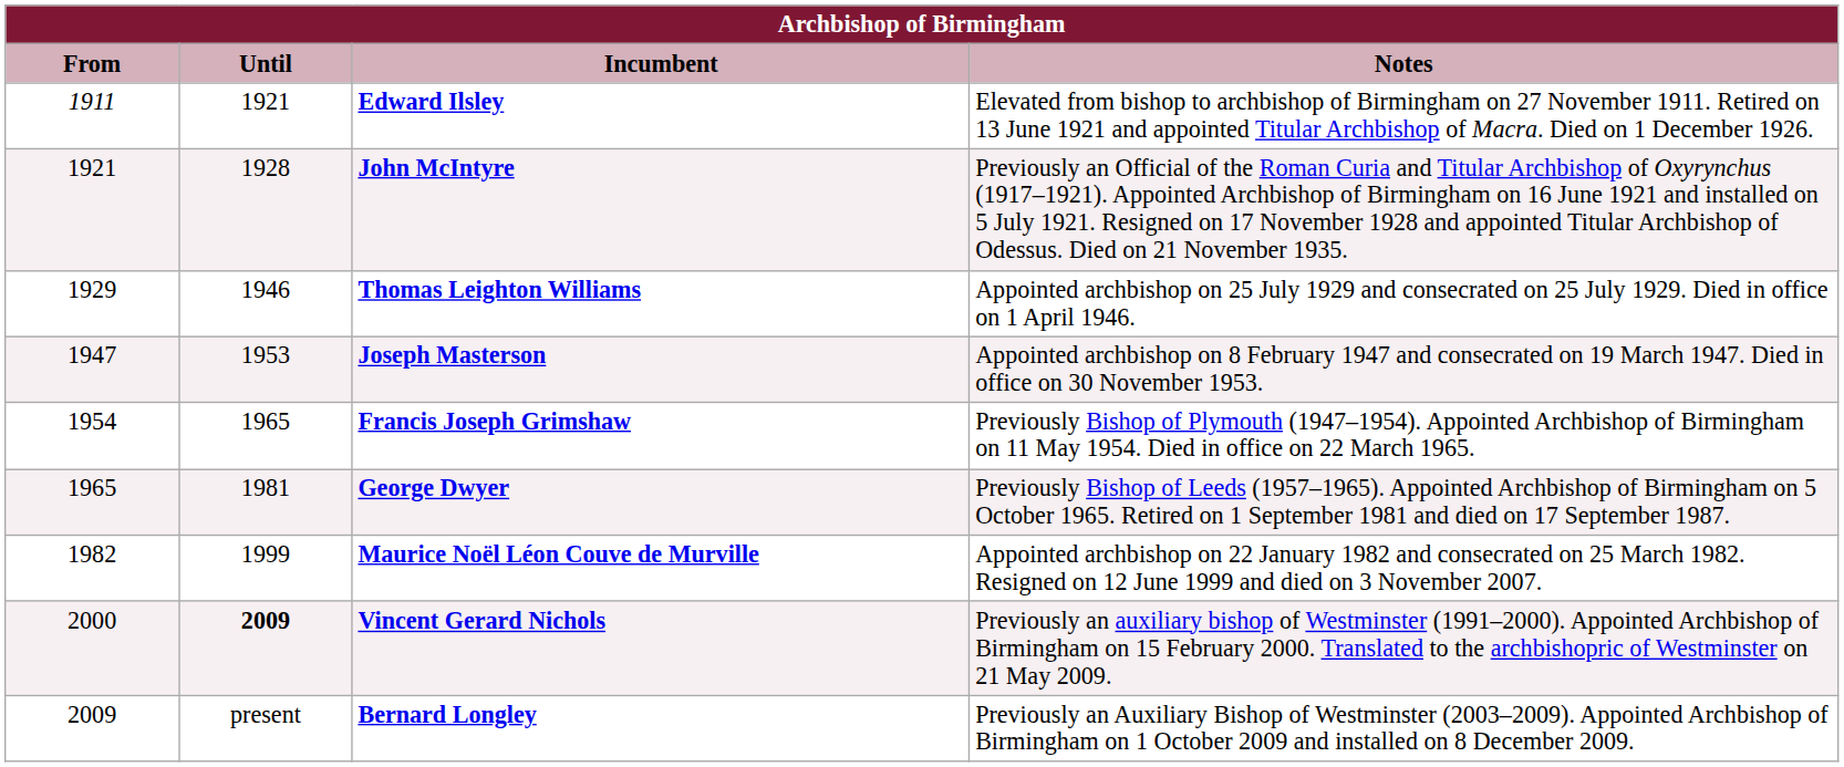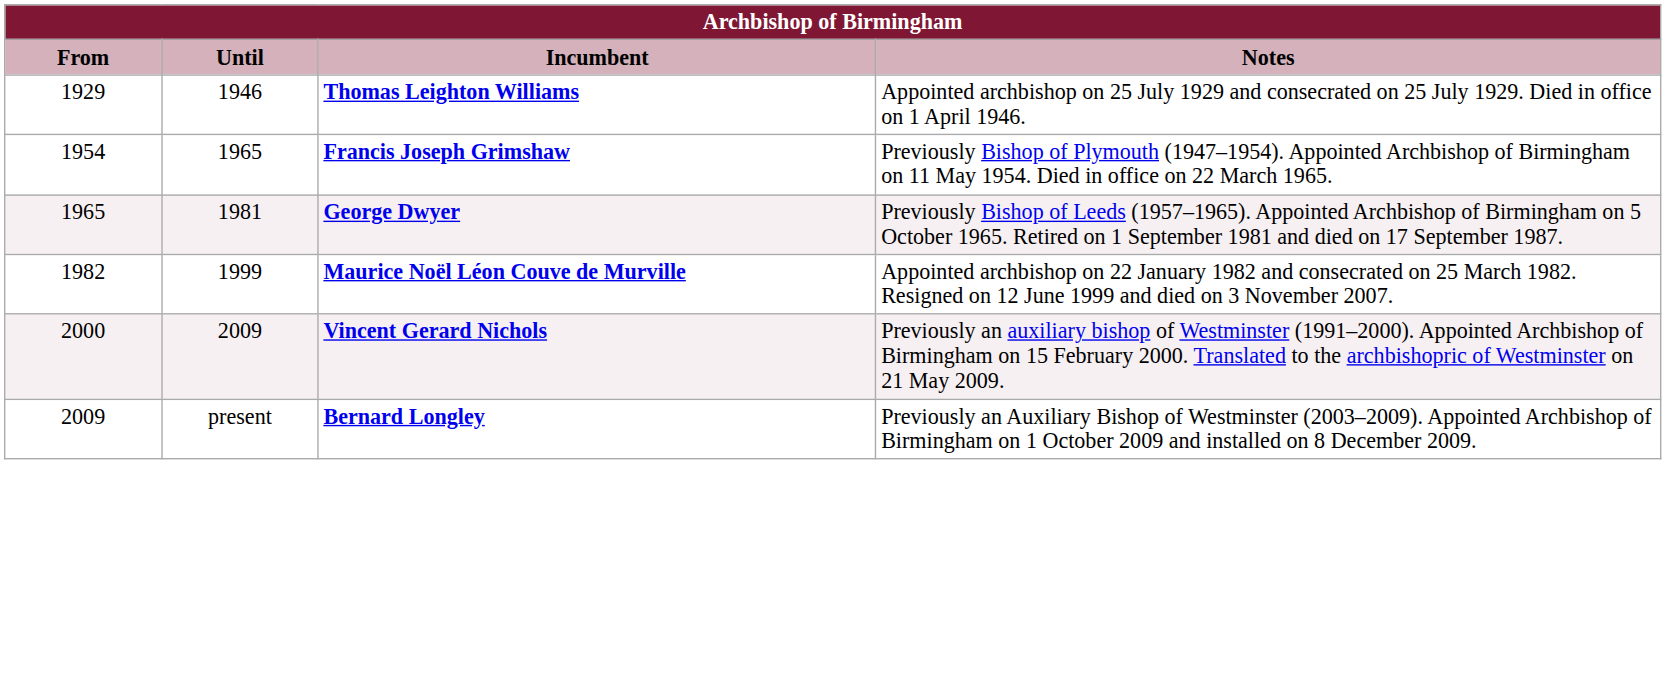- row: 1911 | 1921 | Edward Ilsley | Elevated from bishop to archbishop of Birmingham on 27 November 1911. Retired on 13 June 1921 and appointed Titular Archbishop of Macra. Died on 1 December 1926.
- row: 1921 | 1928 | John McIntyre | Previously an Official of the Roman Curia and Titular Archbishop of Oxyrynchus (1917–1921). Appointed Archbishop of Birmingham on 16 June 1921 and installed on 5 July 1921. Resigned on 17 November 1928 and appointed Titular Archbishop of Odessus. Died on 21 November 1935.
- row: 1947 | 1953 | Joseph Masterson | Appointed archbishop on 8 February 1947 and consecrated on 19 March 1947. Died in office on 30 November 1953.
Vincent Gerard Nichols | Until: bold -> normal
